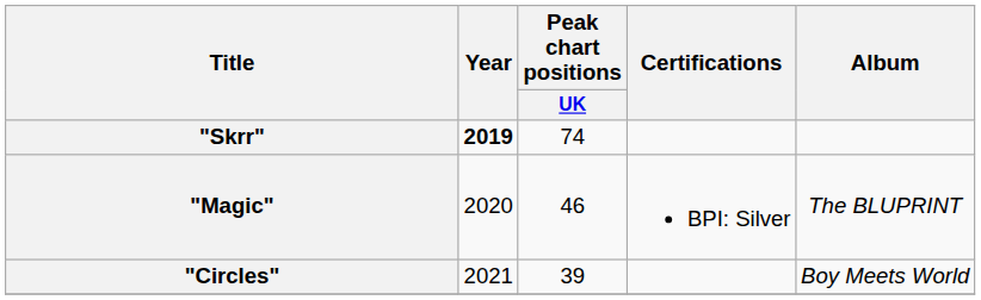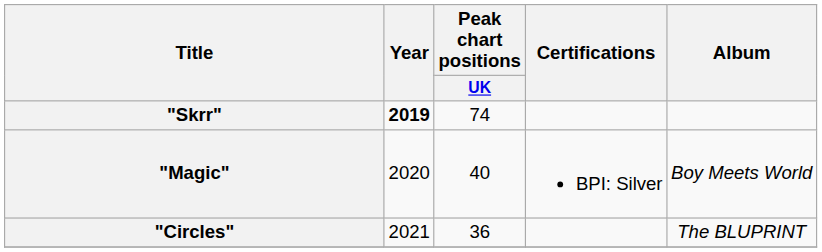"Magic" | Peak chart positions / UK: 46 -> 40
"Magic" | Album: The BLUPRINT -> Boy Meets World
"Circles" | Peak chart positions / UK: 39 -> 36
"Circles" | Album: Boy Meets World -> The BLUPRINT
